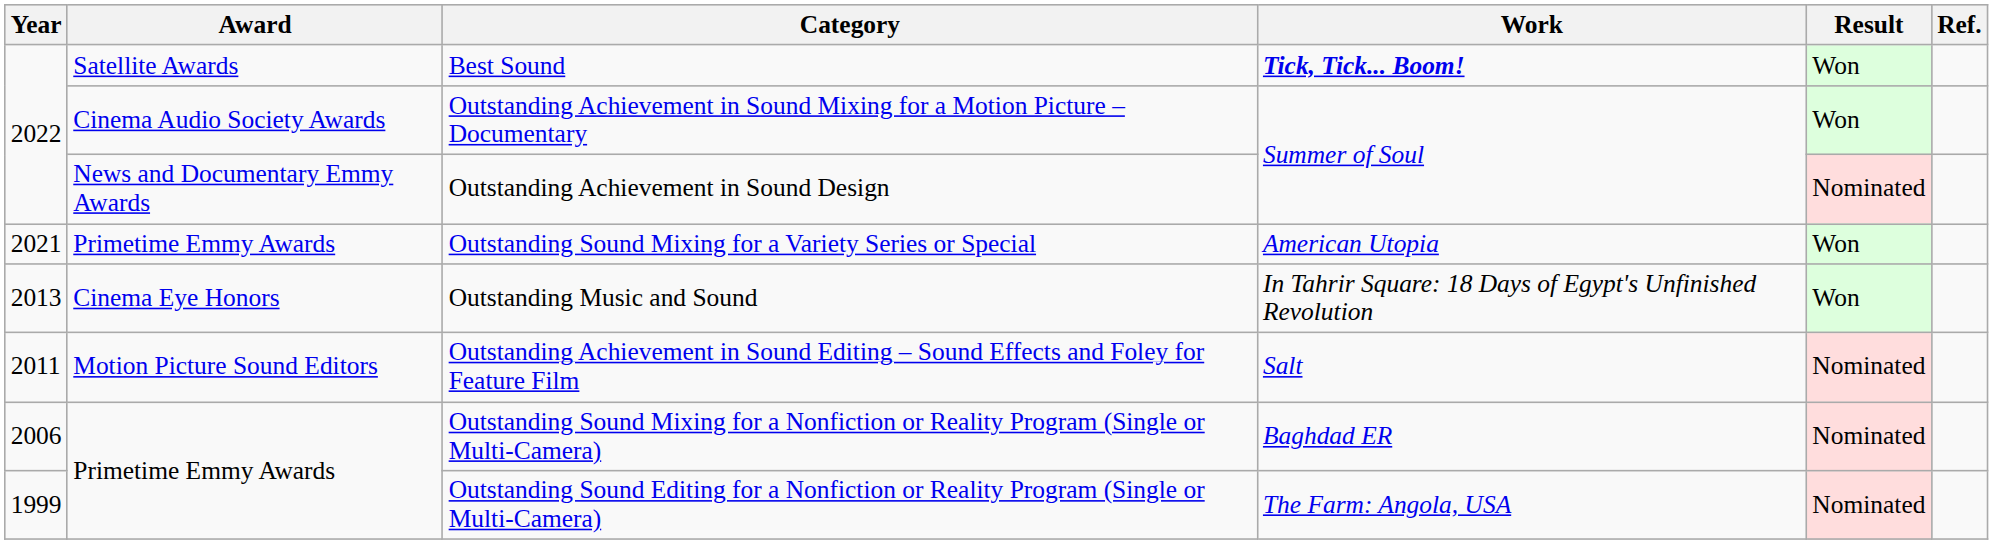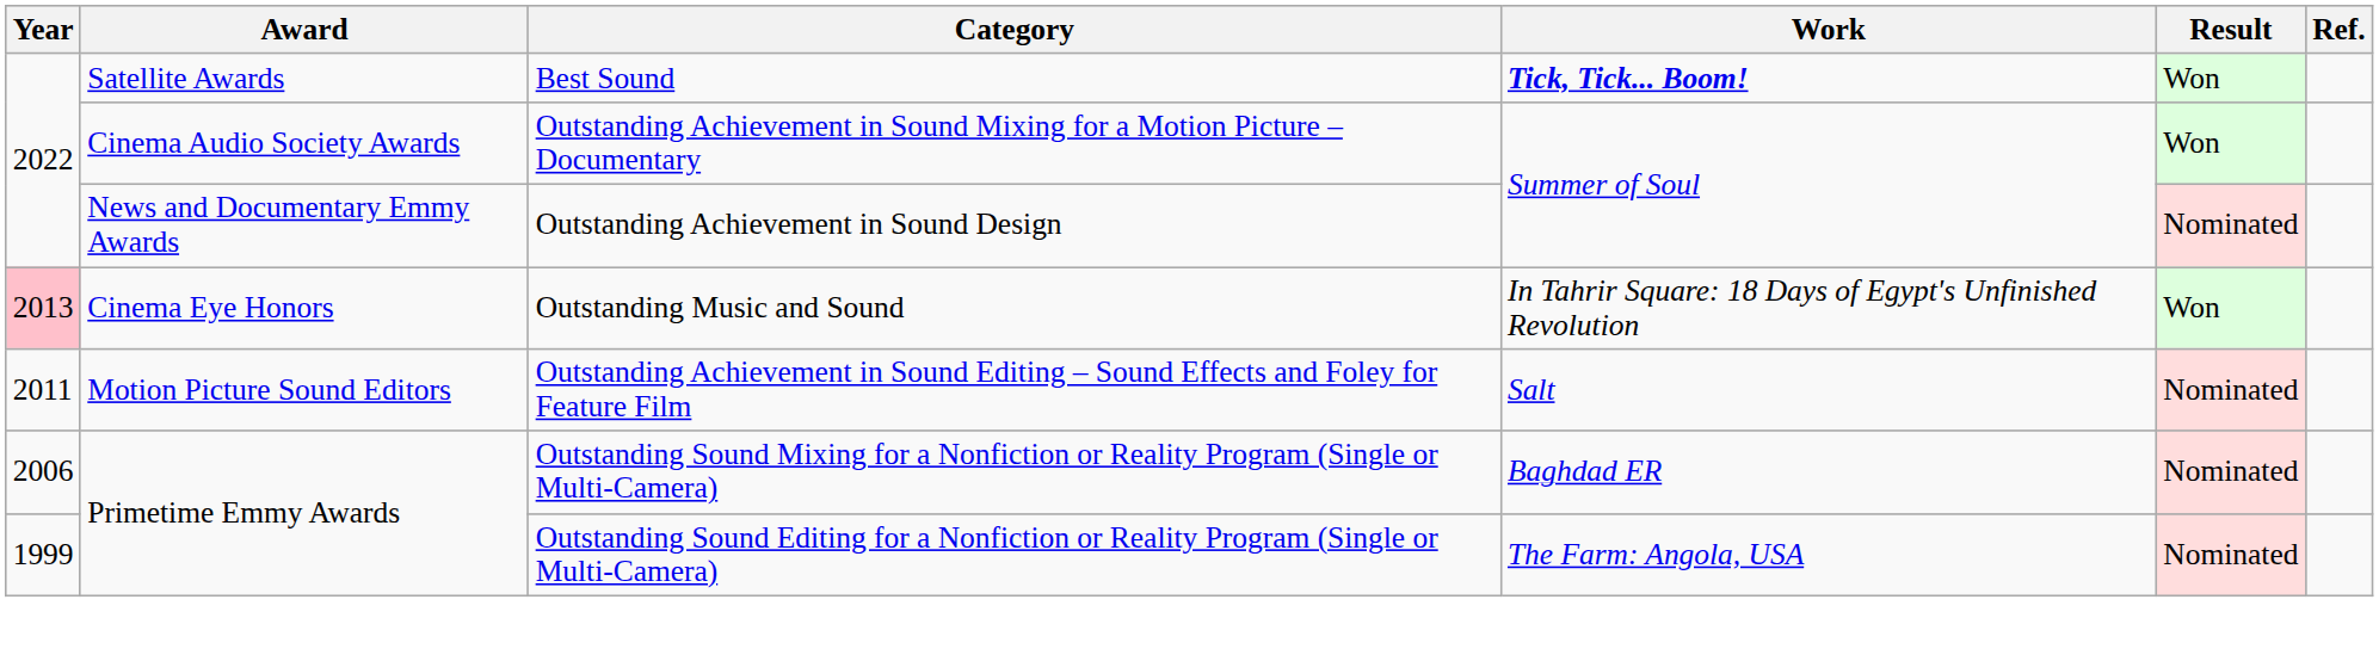- row: 2021 | Primetime Emmy Awards | Outstanding Sound Mixing for a Variety Series or Special | American Utopia | Won
Outstanding Music and Sound | Year: no background -> pink background
